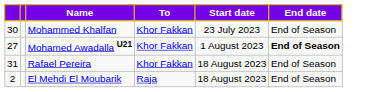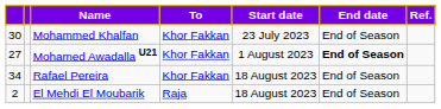+ column: Ref.
Rafael Pereira | column 1: 31 -> 34
